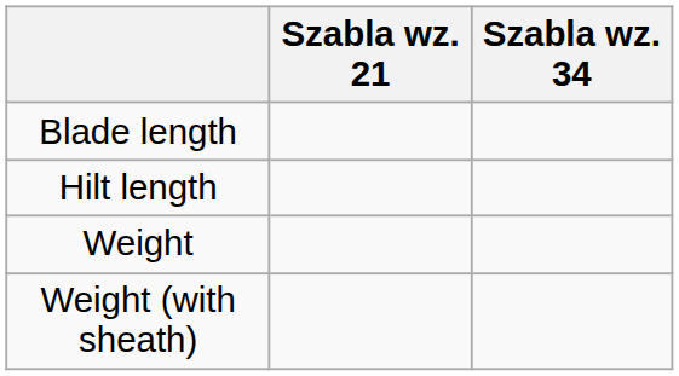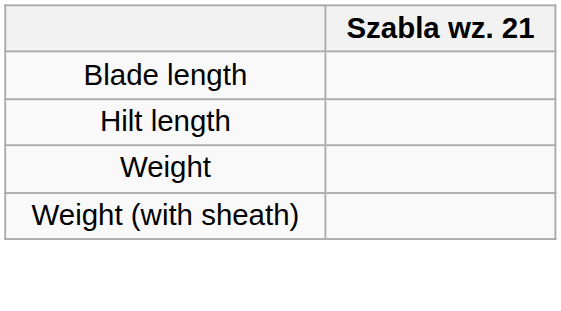- column: Szabla wz. 34
